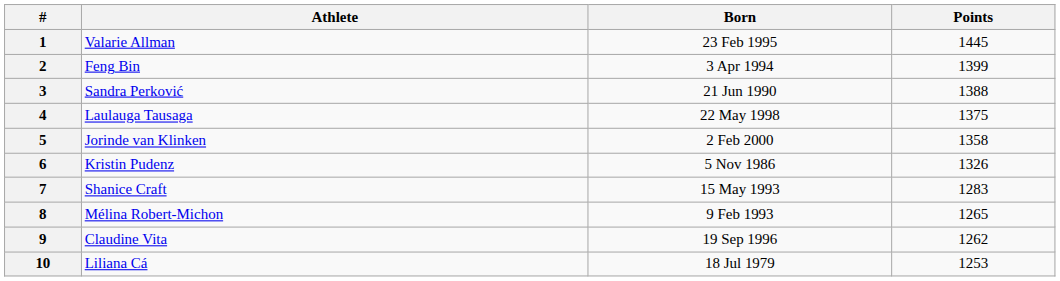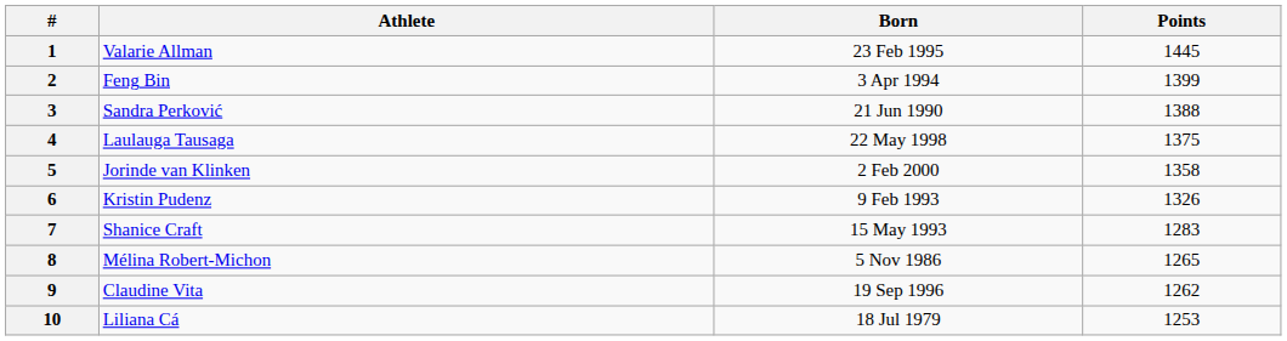6 | Born: 5 Nov 1986 -> 9 Feb 1993
8 | Born: 9 Feb 1993 -> 5 Nov 1986
